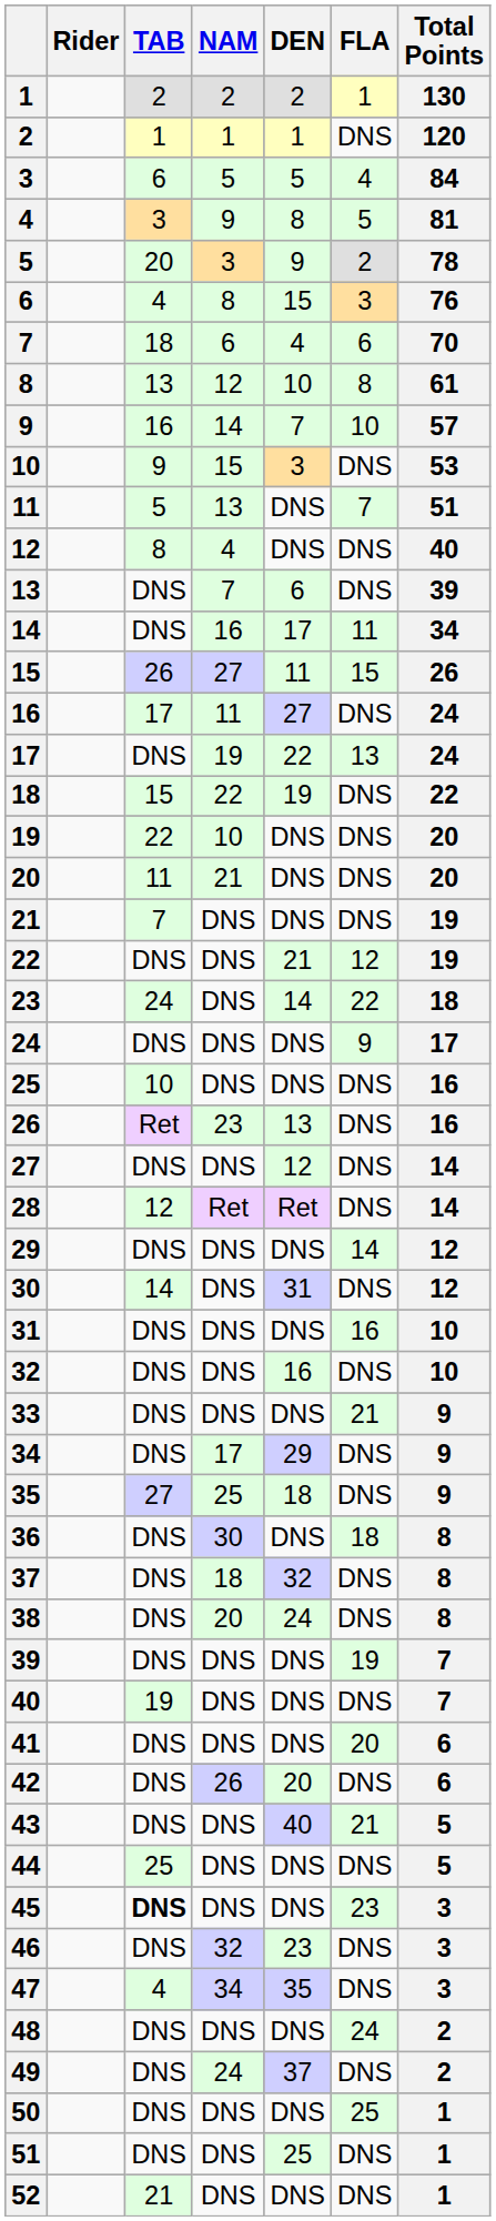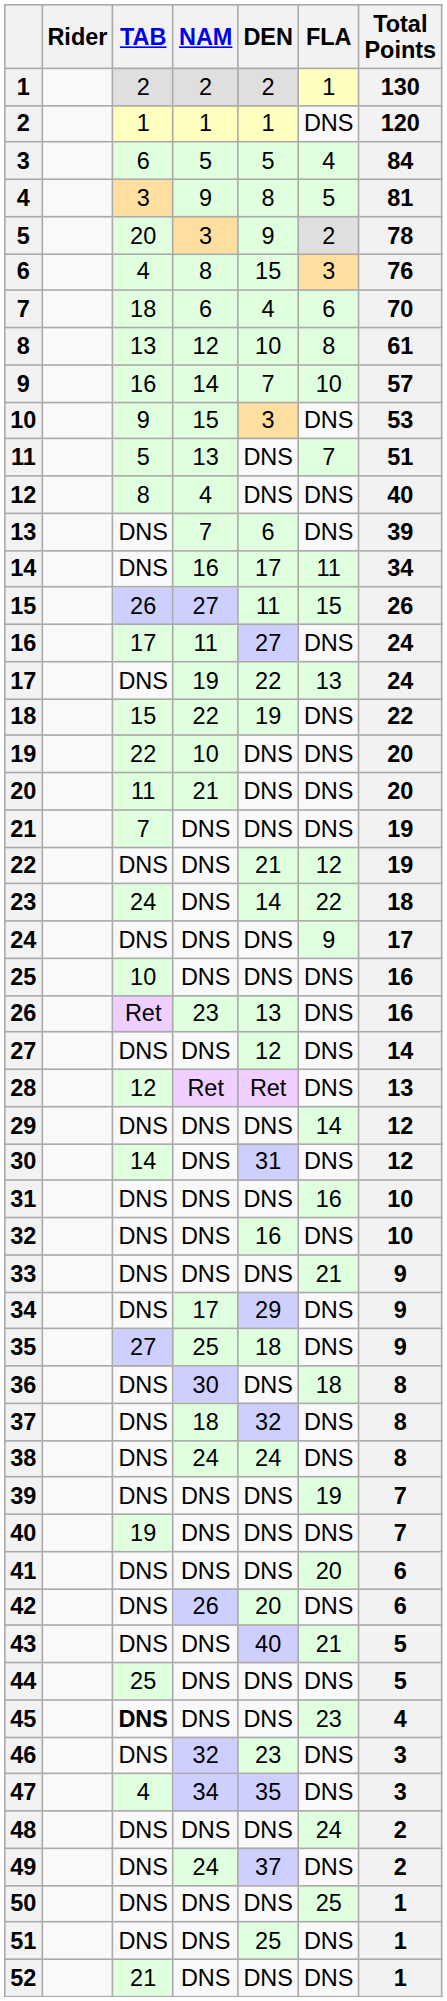28 | Total Points: 14 -> 13
38 | NAM: 20 -> 24
45 | Total Points: 3 -> 4
